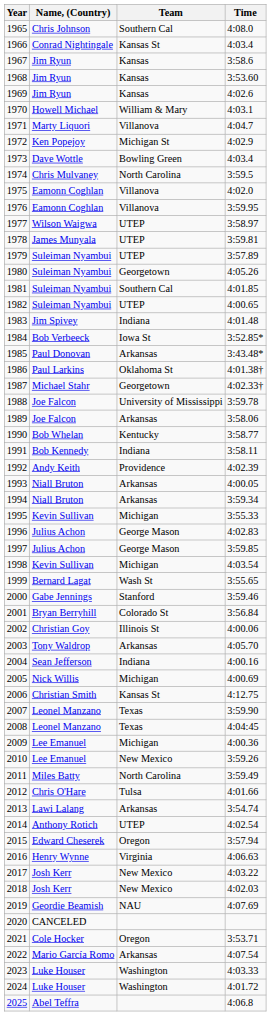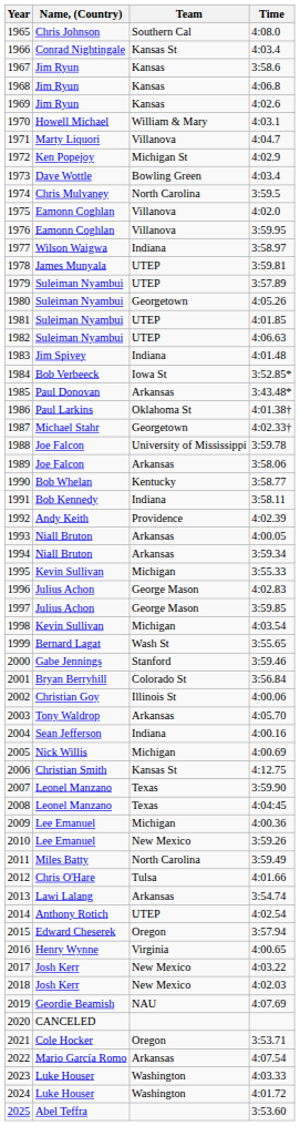1968 | Time: 3:53.60 -> 4:06.8
1977 | Team: UTEP -> Indiana
1981 | Team: Southern Cal -> UTEP
1982 | Time: 4:00.65 -> 4:06.63
2016 | Time: 4:06.63 -> 4:00.65
2025 | Time: 4:06.8 -> 3:53.60
